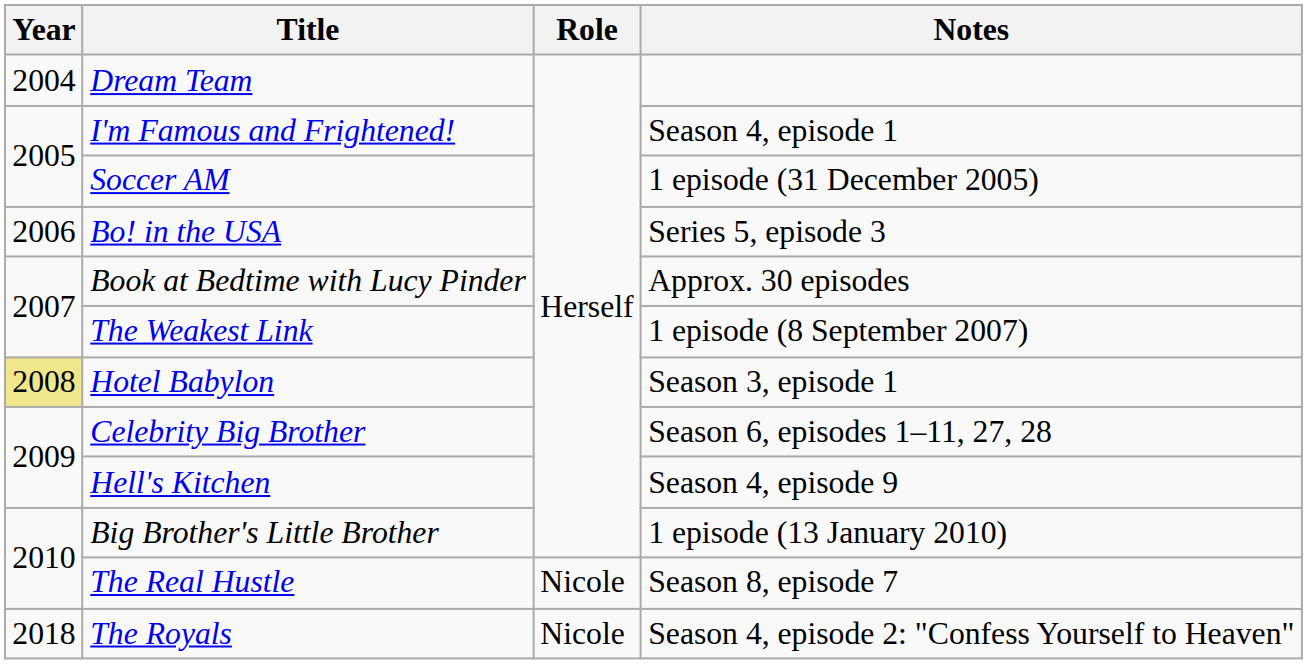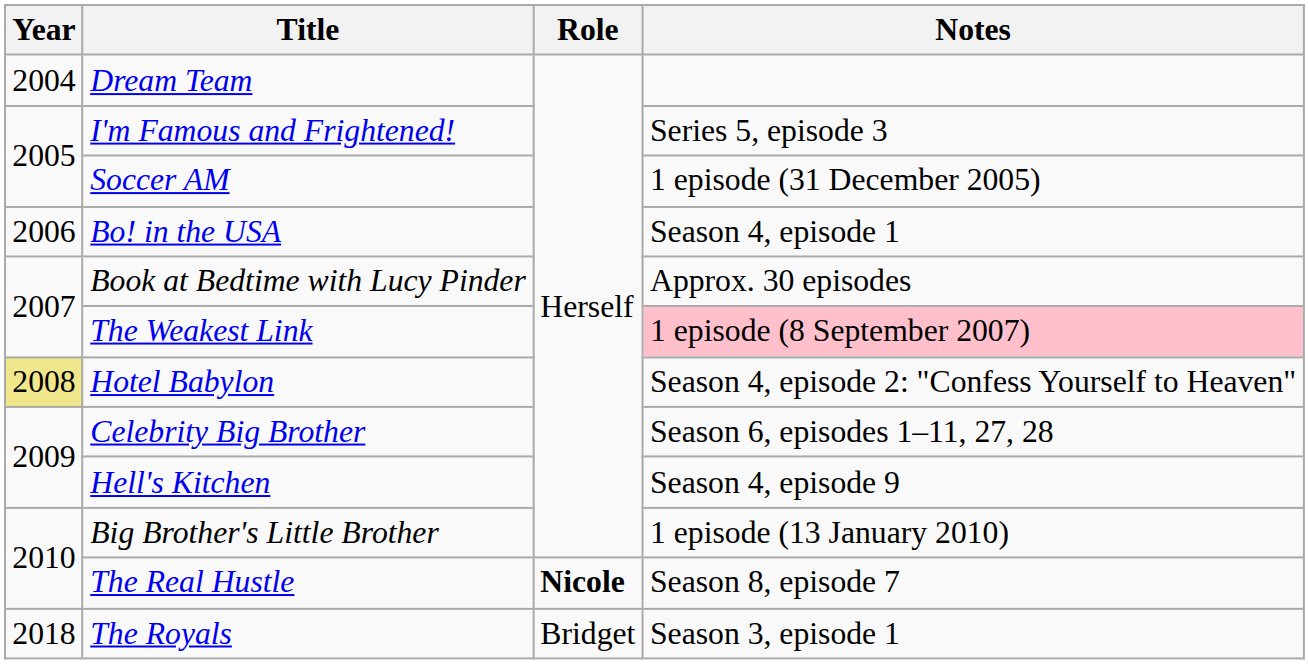I'm Famous and Frightened! | Notes: Season 4, episode 1 -> Series 5, episode 3
Bo! in the USA | Notes: Series 5, episode 3 -> Season 4, episode 1
The Weakest Link | Notes: no background -> pink background
Hotel Babylon | Notes: Season 3, episode 1 -> Season 4, episode 2: "Confess Yourself to Heaven"
The Real Hustle | Role: normal -> bold
The Royals | Role: Nicole -> Bridget
The Royals | Notes: Season 4, episode 2: "Confess Yourself to Heaven" -> Season 3, episode 1
